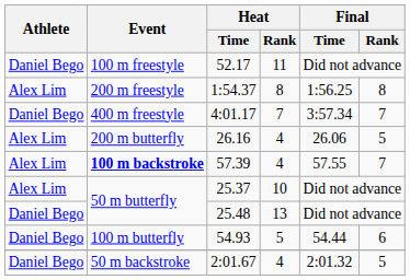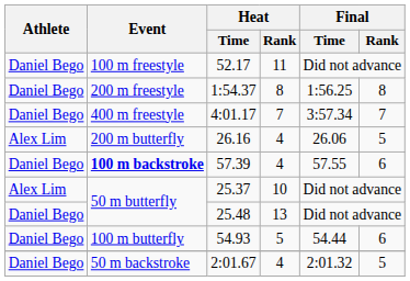1:54.37 | Athlete: Alex Lim -> Daniel Bego
57.39 | Athlete: Alex Lim -> Daniel Bego
57.39 | Final / Rank: 7 -> 6
